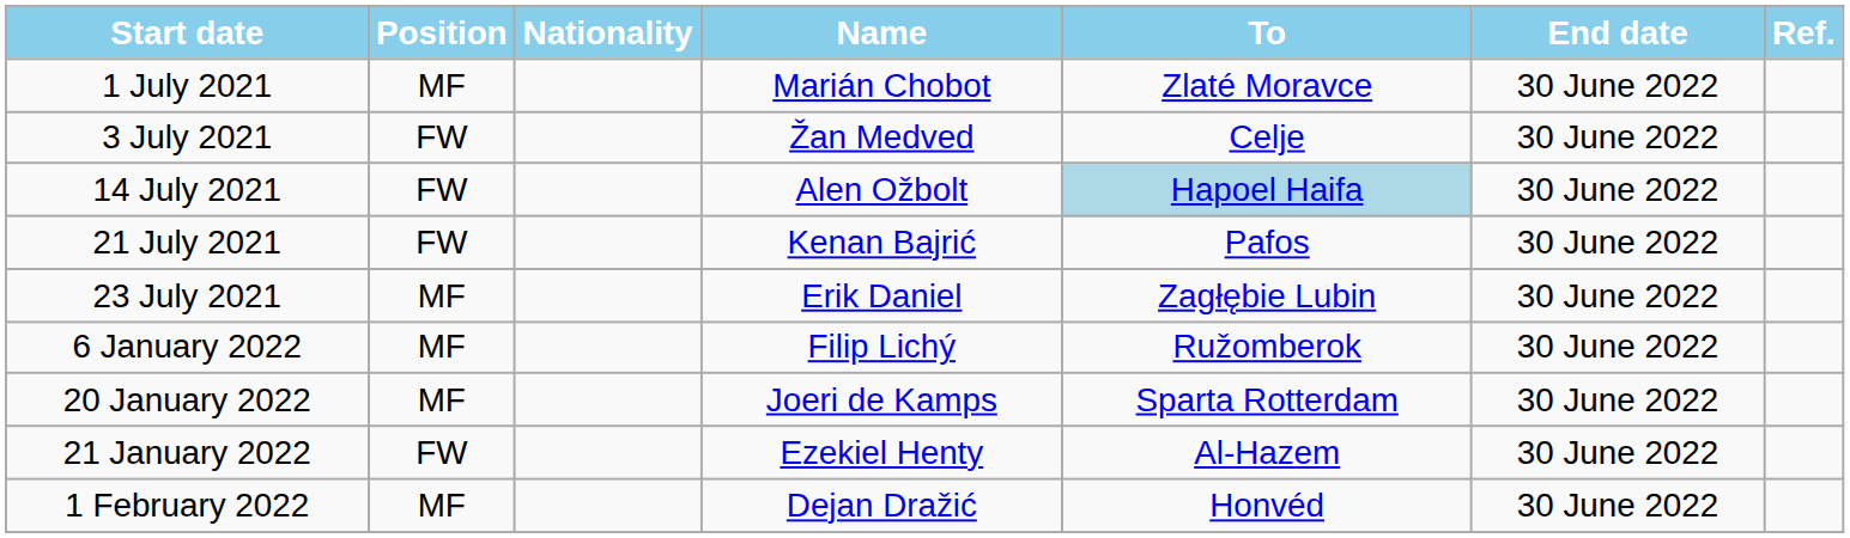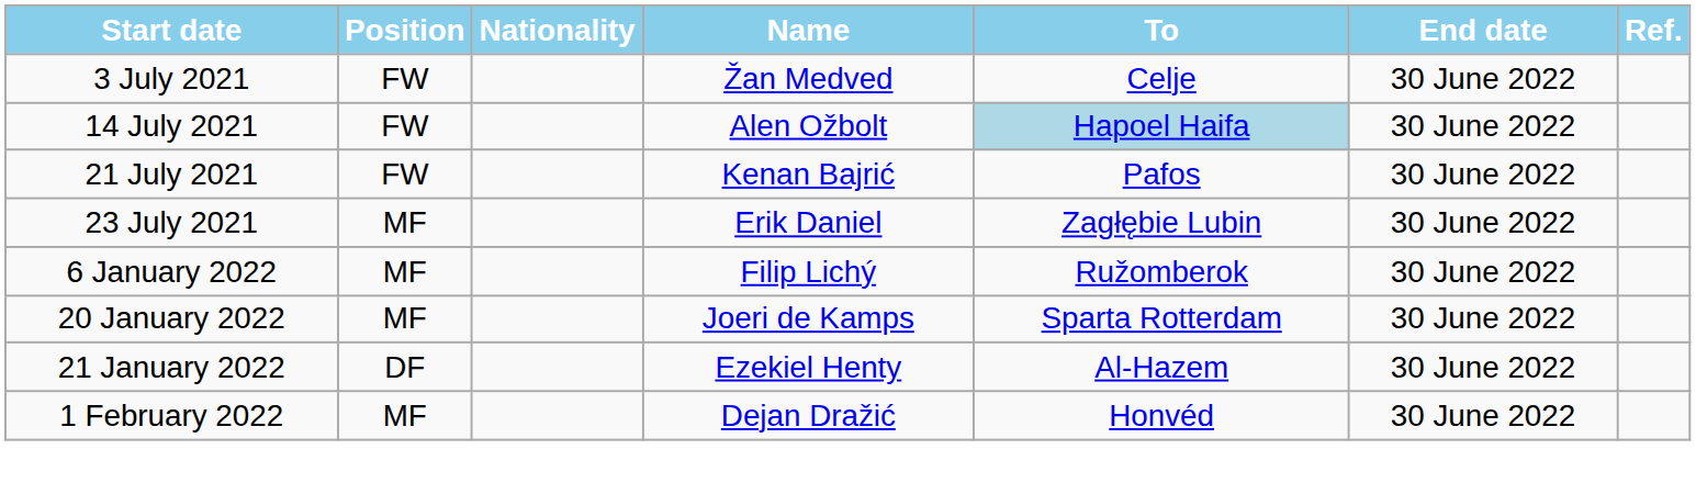- row: 1 July 2021 | MF | Marián Chobot | Zlaté Moravce | 30 June 2022
21 January 2022 | Position: FW -> DF
